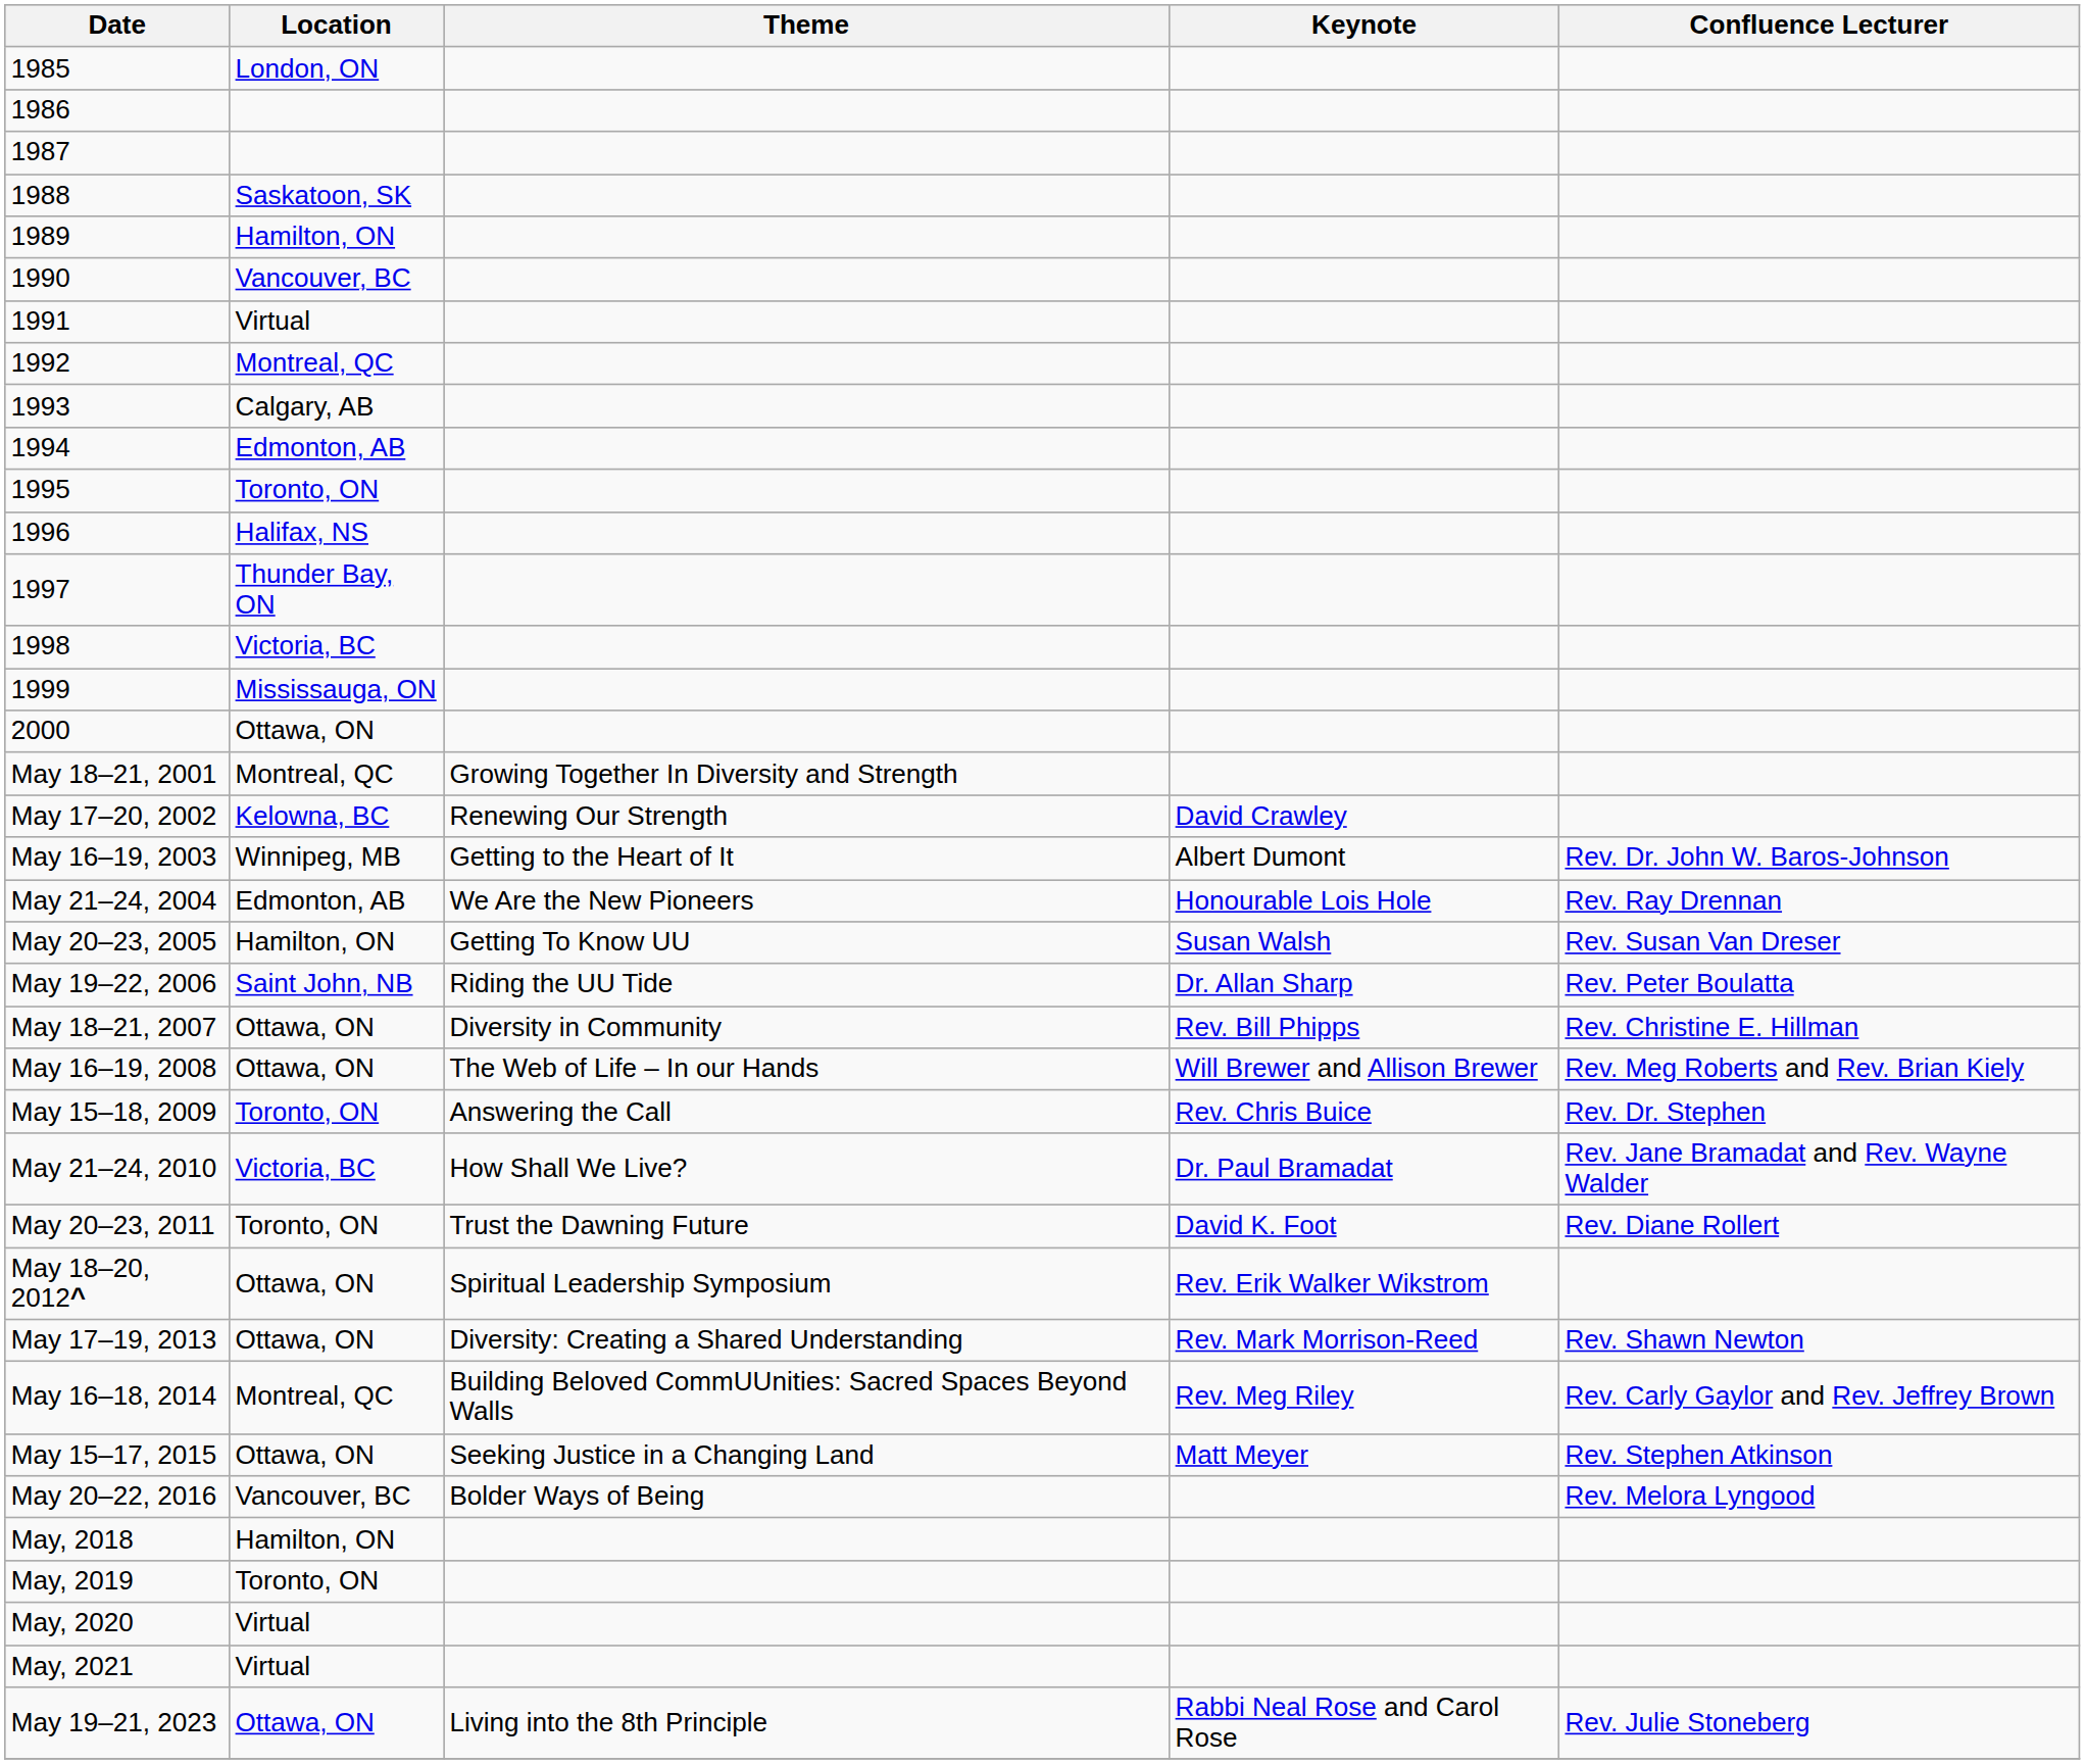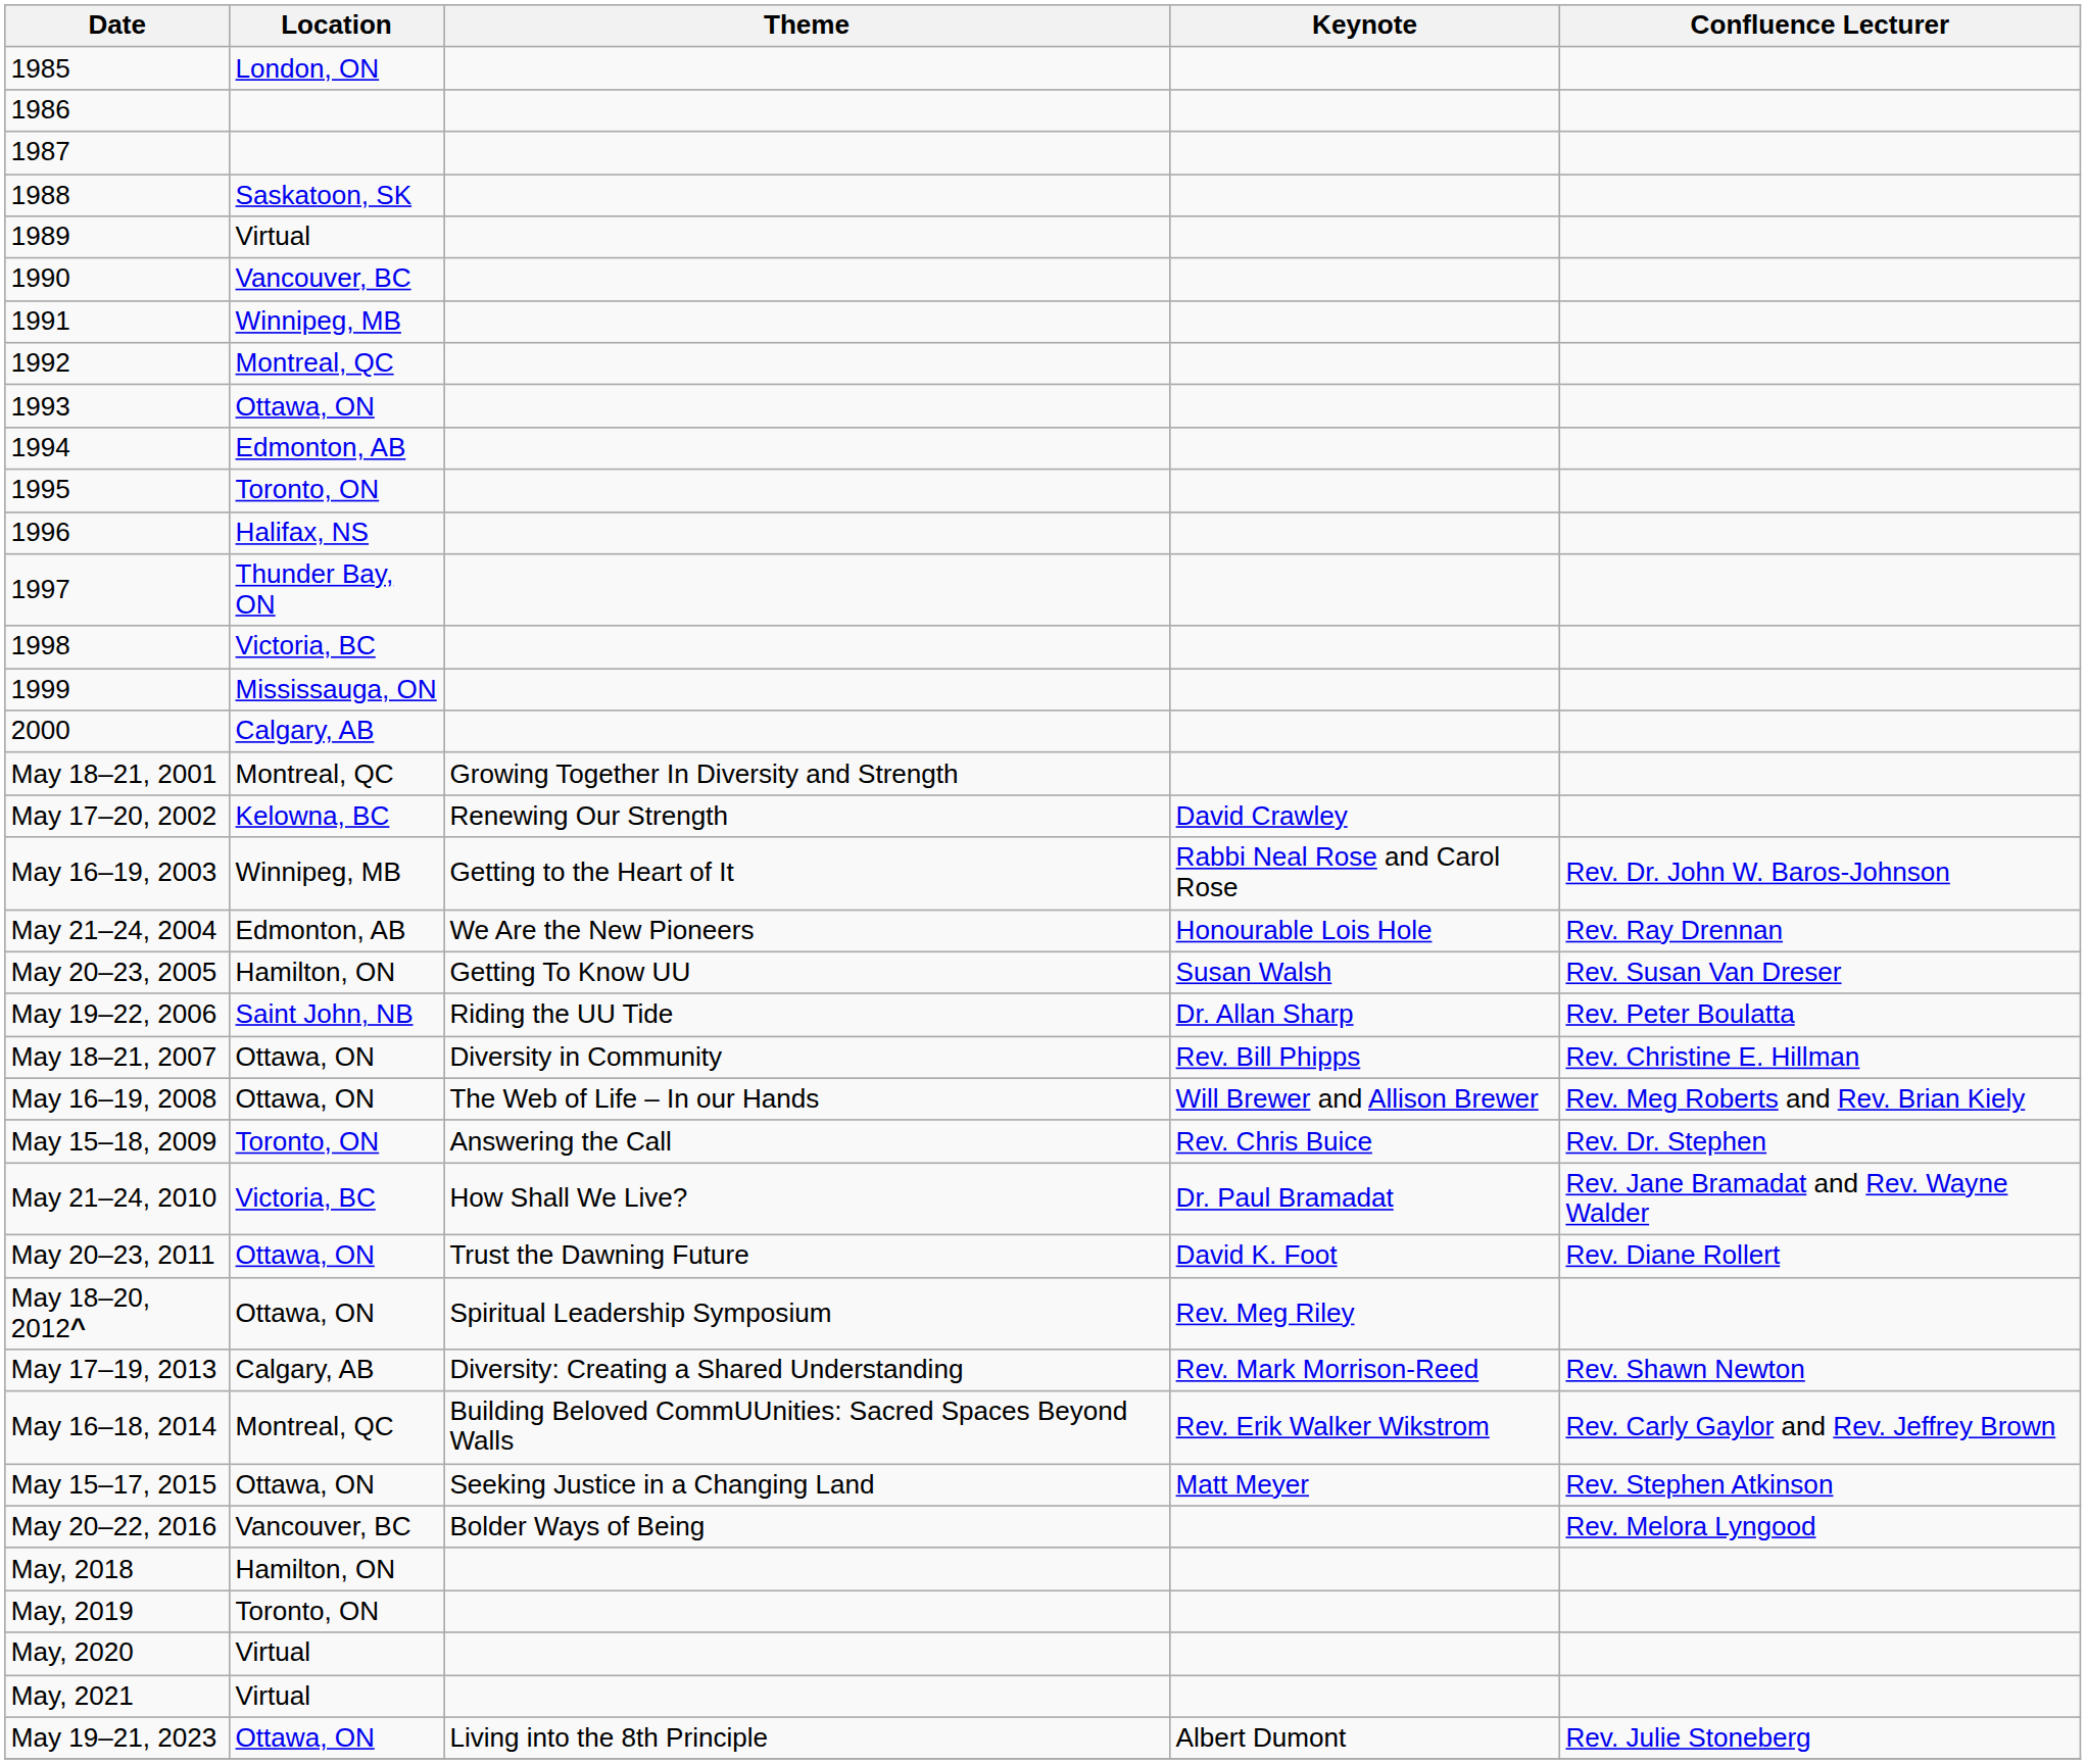1989 | Location: Hamilton, ON -> Virtual
1991 | Location: Virtual -> Winnipeg, MB
1993 | Location: Calgary, AB -> Ottawa, ON
2000 | Location: Ottawa, ON -> Calgary, AB
May 16–19, 2003 | Keynote: Albert Dumont -> Rabbi Neal Rose and Carol Rose
May 20–23, 2011 | Location: Toronto, ON -> Ottawa, ON
May 18–20, 2012^ | Keynote: Rev. Erik Walker Wikstrom -> Rev. Meg Riley
May 17–19, 2013 | Location: Ottawa, ON -> Calgary, AB
May 16–18, 2014 | Keynote: Rev. Meg Riley -> Rev. Erik Walker Wikstrom
May 19–21, 2023 | Keynote: Rabbi Neal Rose and Carol Rose -> Albert Dumont
